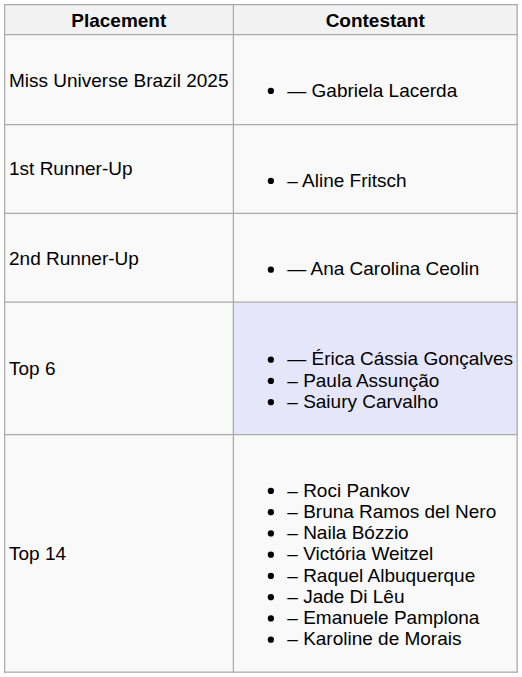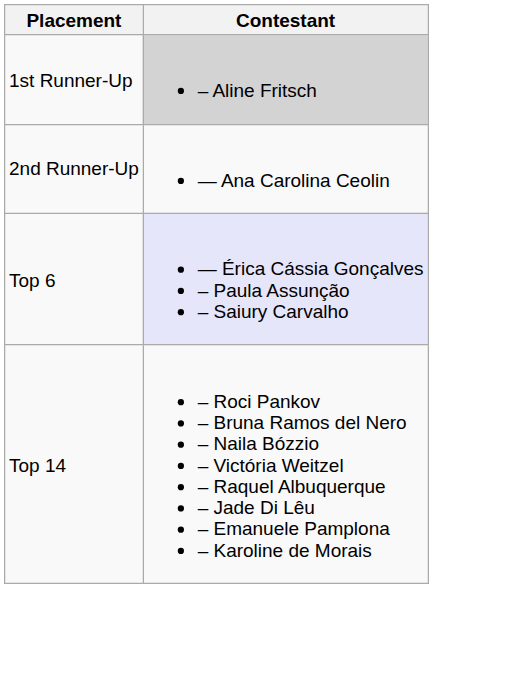- row: Miss Universe Brazil 2025 | — Gabriela Lacerda
1st Runner-Up | Contestant: no background -> lightgrey background
